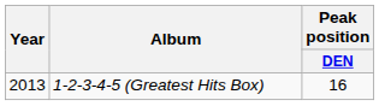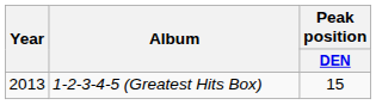1-2-3-4-5 (Greatest Hits Box) | Peak position / DEN: 16 -> 15
